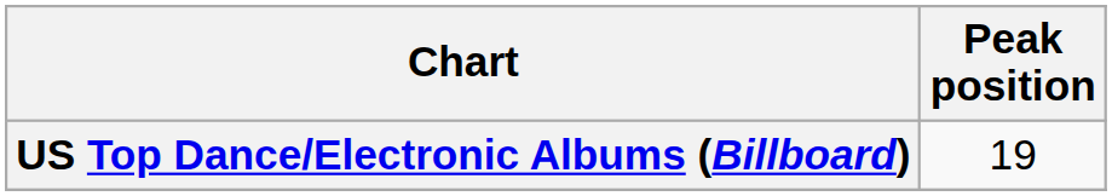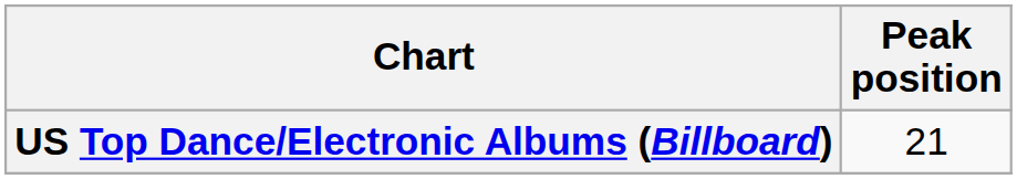US Top Dance/Electronic Albums (Billboard) | Peak position: 19 -> 21
